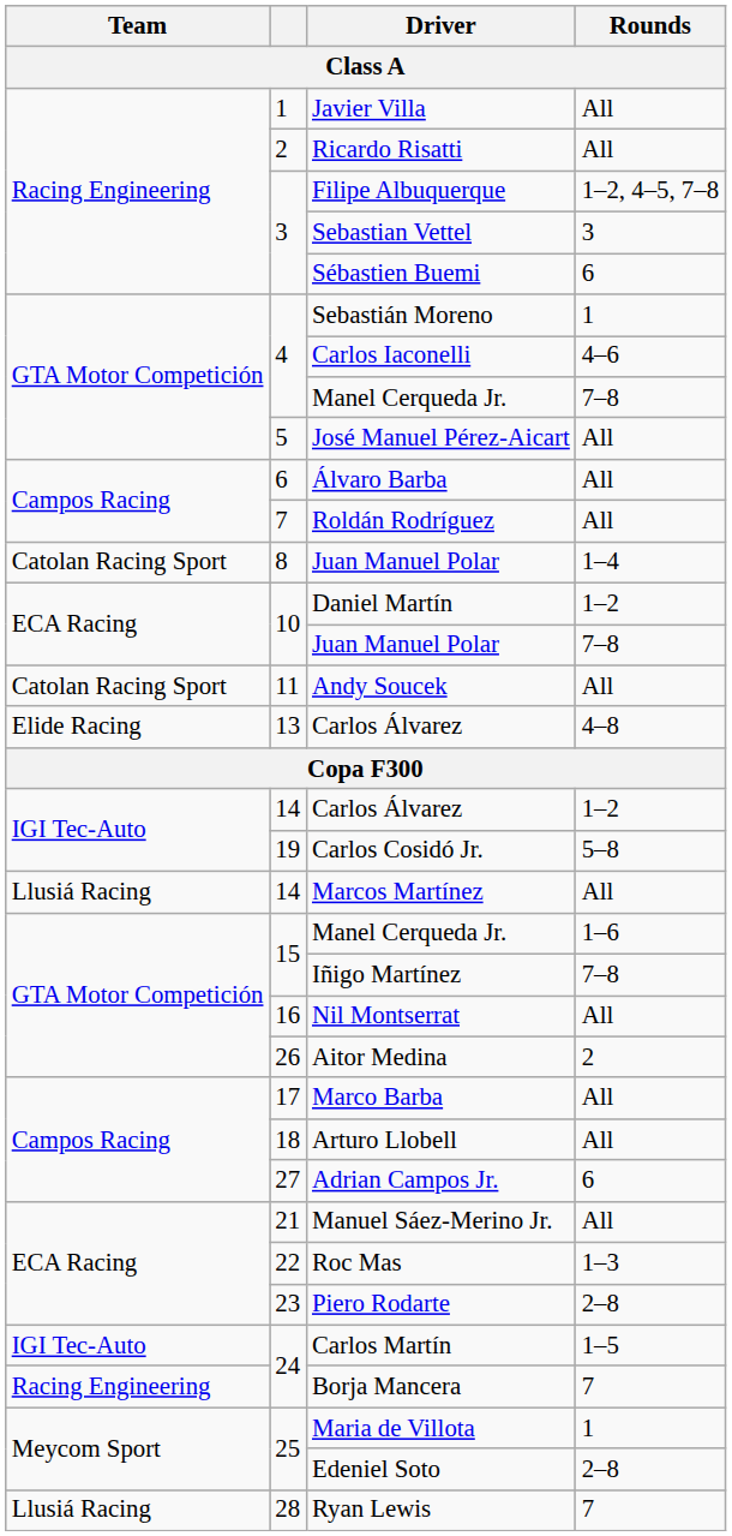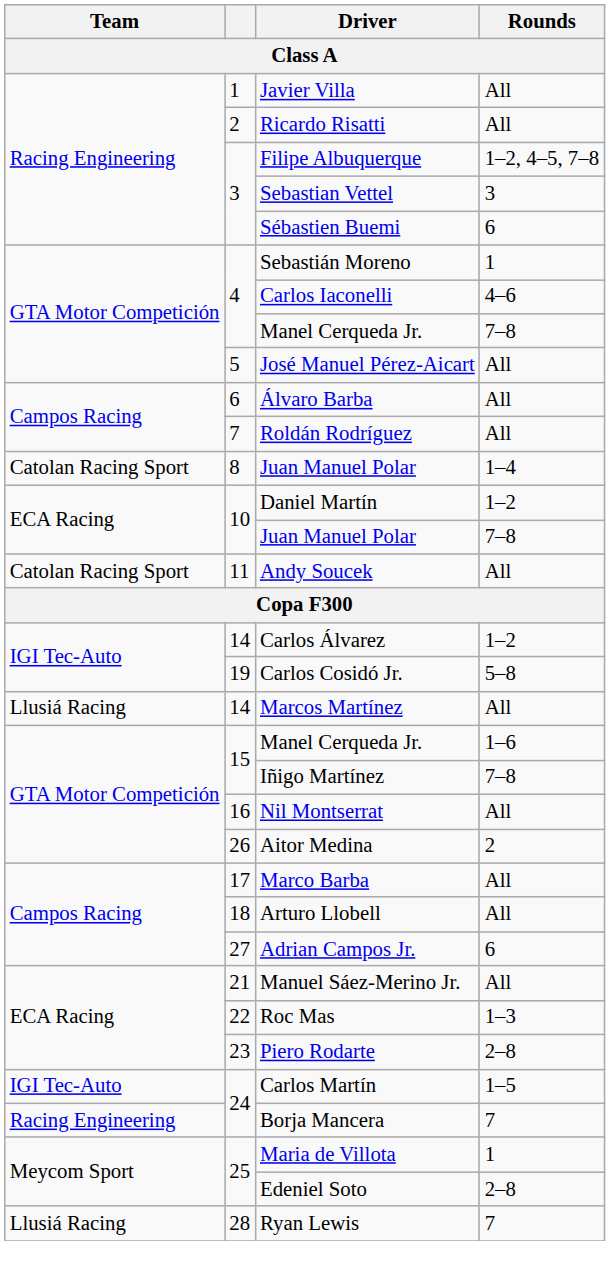- row: Elide Racing | 13 | Carlos Álvarez | 4–8
